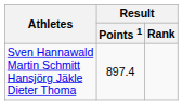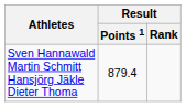Sven Hannawald Martin Schmitt Hansjörg Jäkle Dieter Thoma | Result / Points 1: 897.4 -> 879.4
